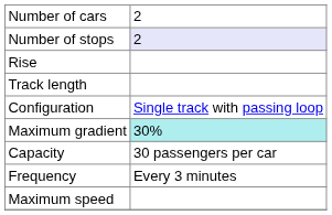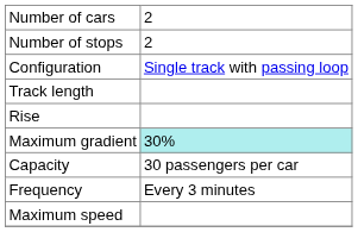Number of stops | column 2: lavender background -> no background
rows swapped: Configuration <-> Rise
